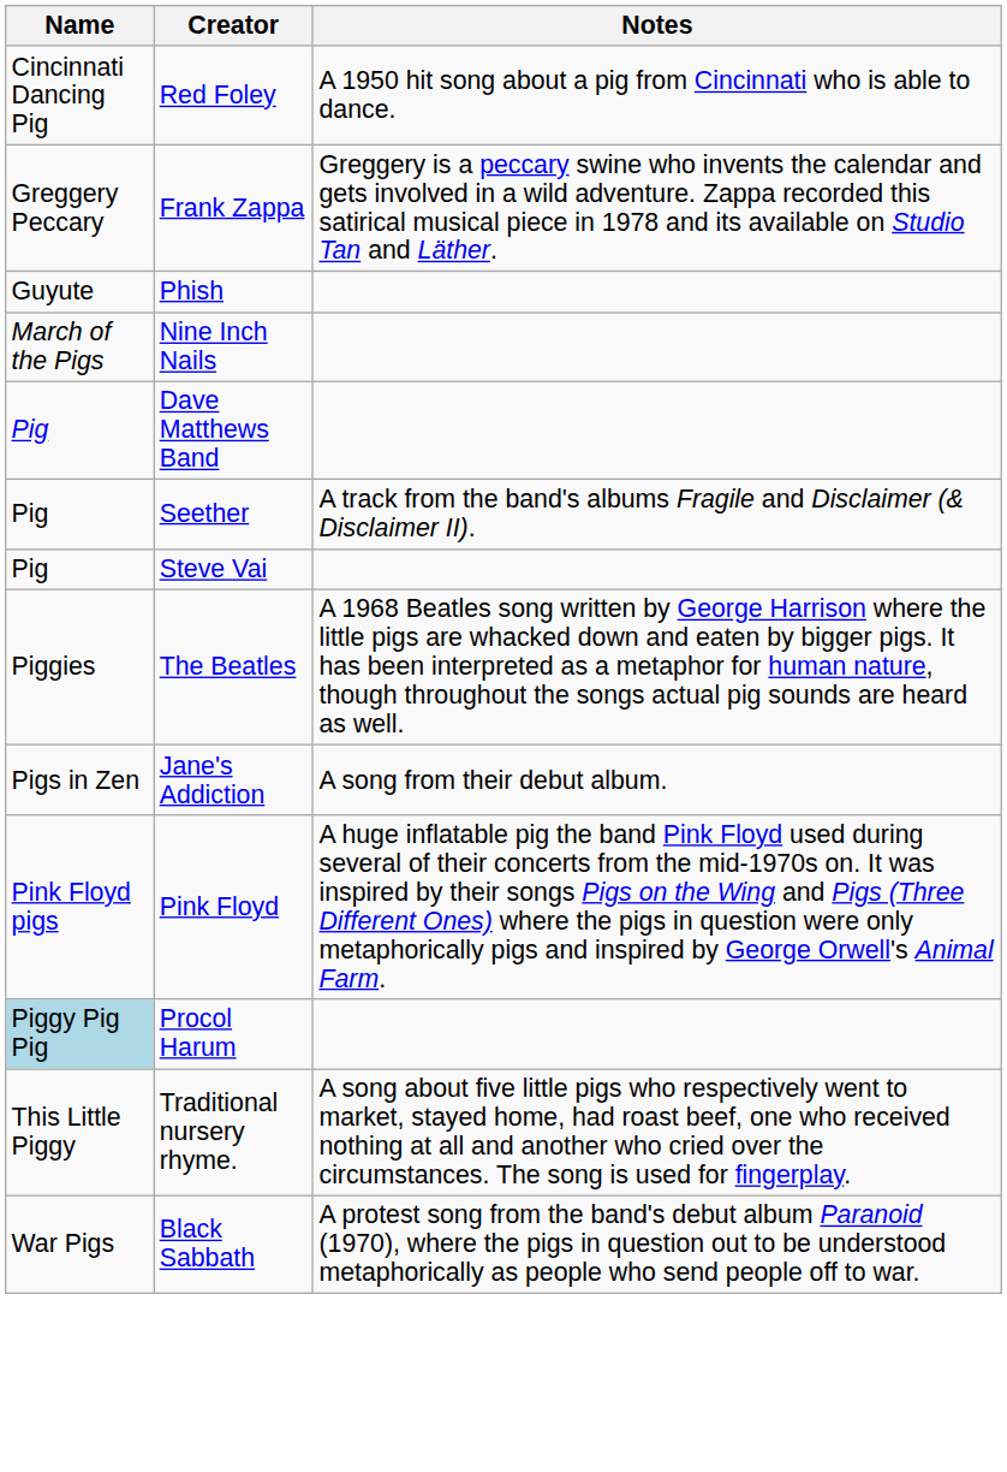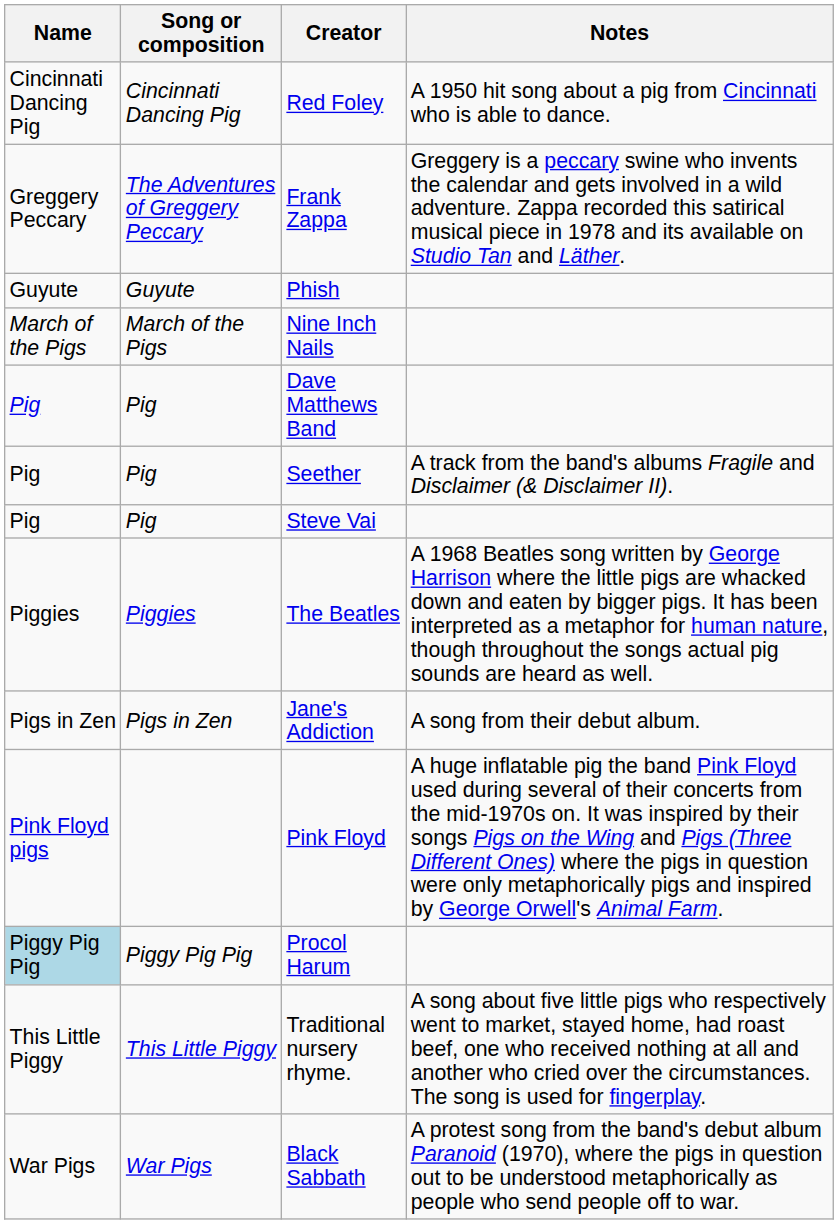+ column: Song or composition | Cincinnati Dancing Pig | The Adventures of Greggery Peccary | Guyute | March of the Pigs | Pig | Pig | Pig | Piggies | Pigs in Zen | Piggy Pig Pig | This Little Piggy | War Pigs
